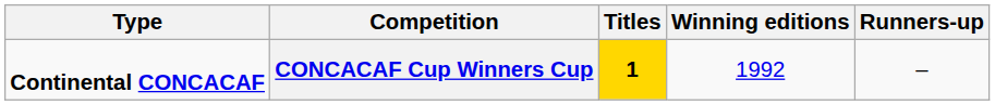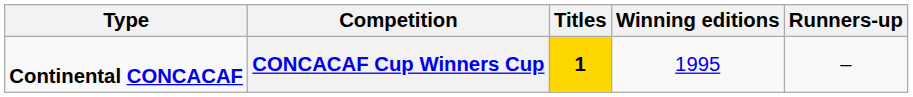CONCACAF Cup Winners Cup | Winning editions: 1992 -> 1995
